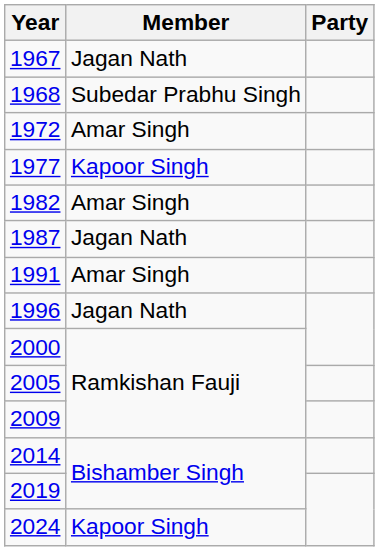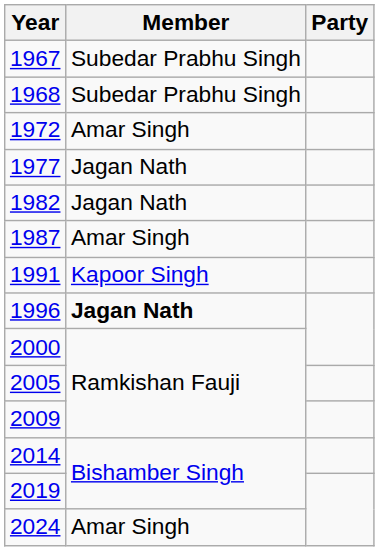1967 | Member: Jagan Nath -> Subedar Prabhu Singh
1977 | Member: Kapoor Singh -> Jagan Nath
1982 | Member: Amar Singh -> Jagan Nath
1987 | Member: Jagan Nath -> Amar Singh
1991 | Member: Amar Singh -> Kapoor Singh
1996 | Member: normal -> bold
2024 | Member: Kapoor Singh -> Amar Singh
